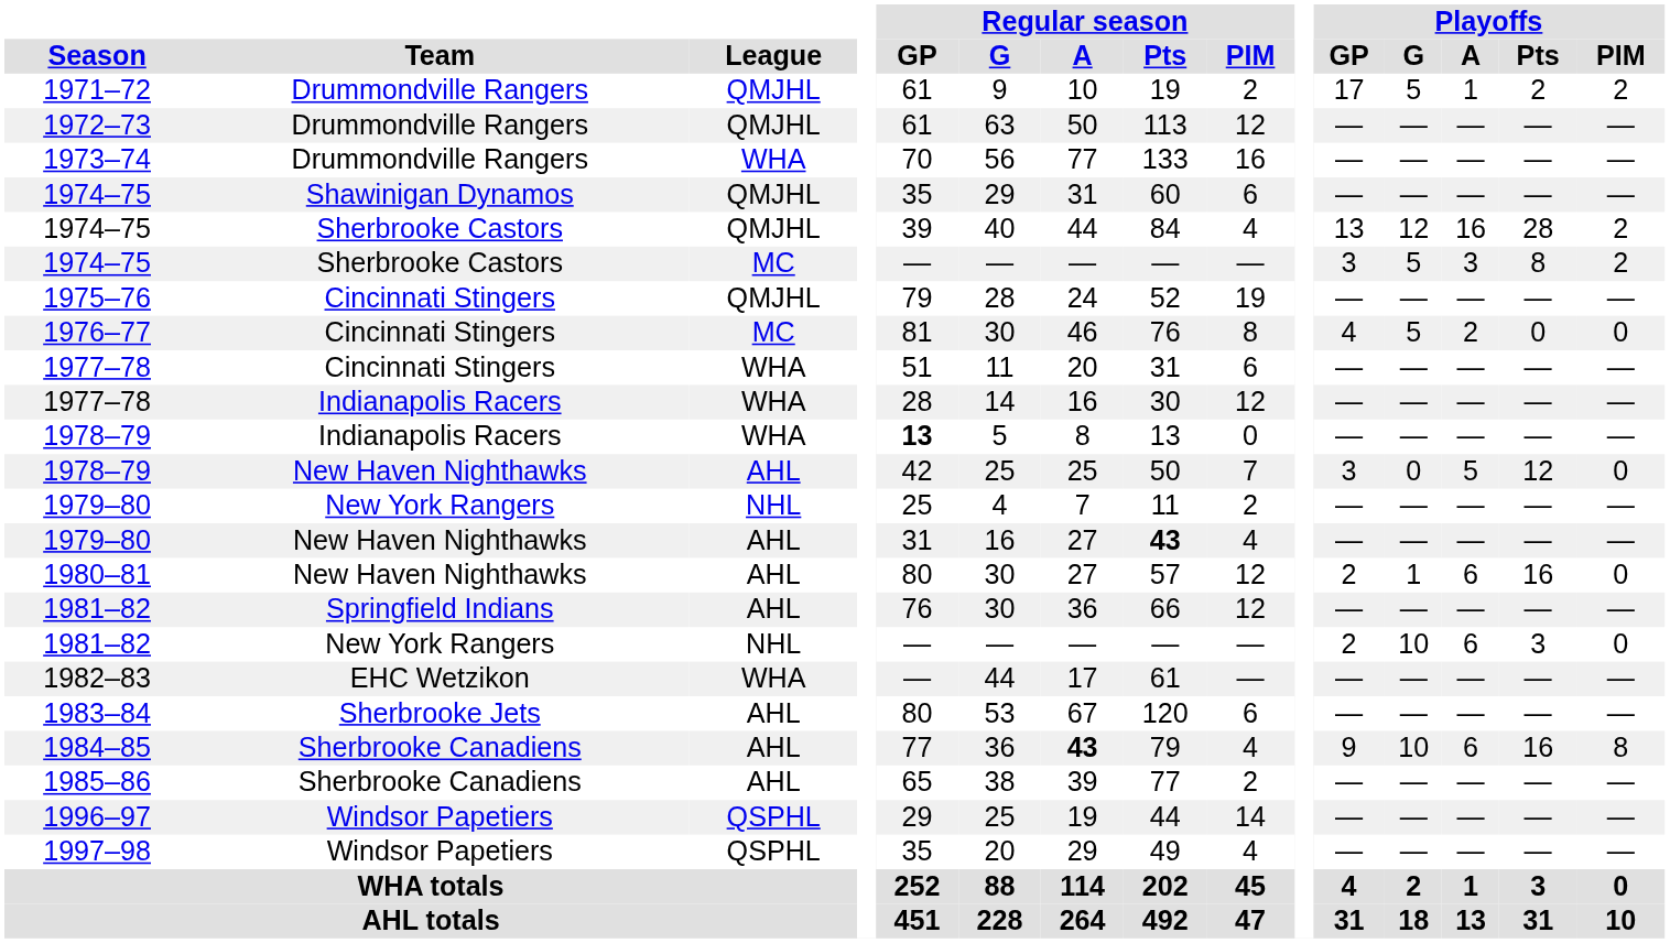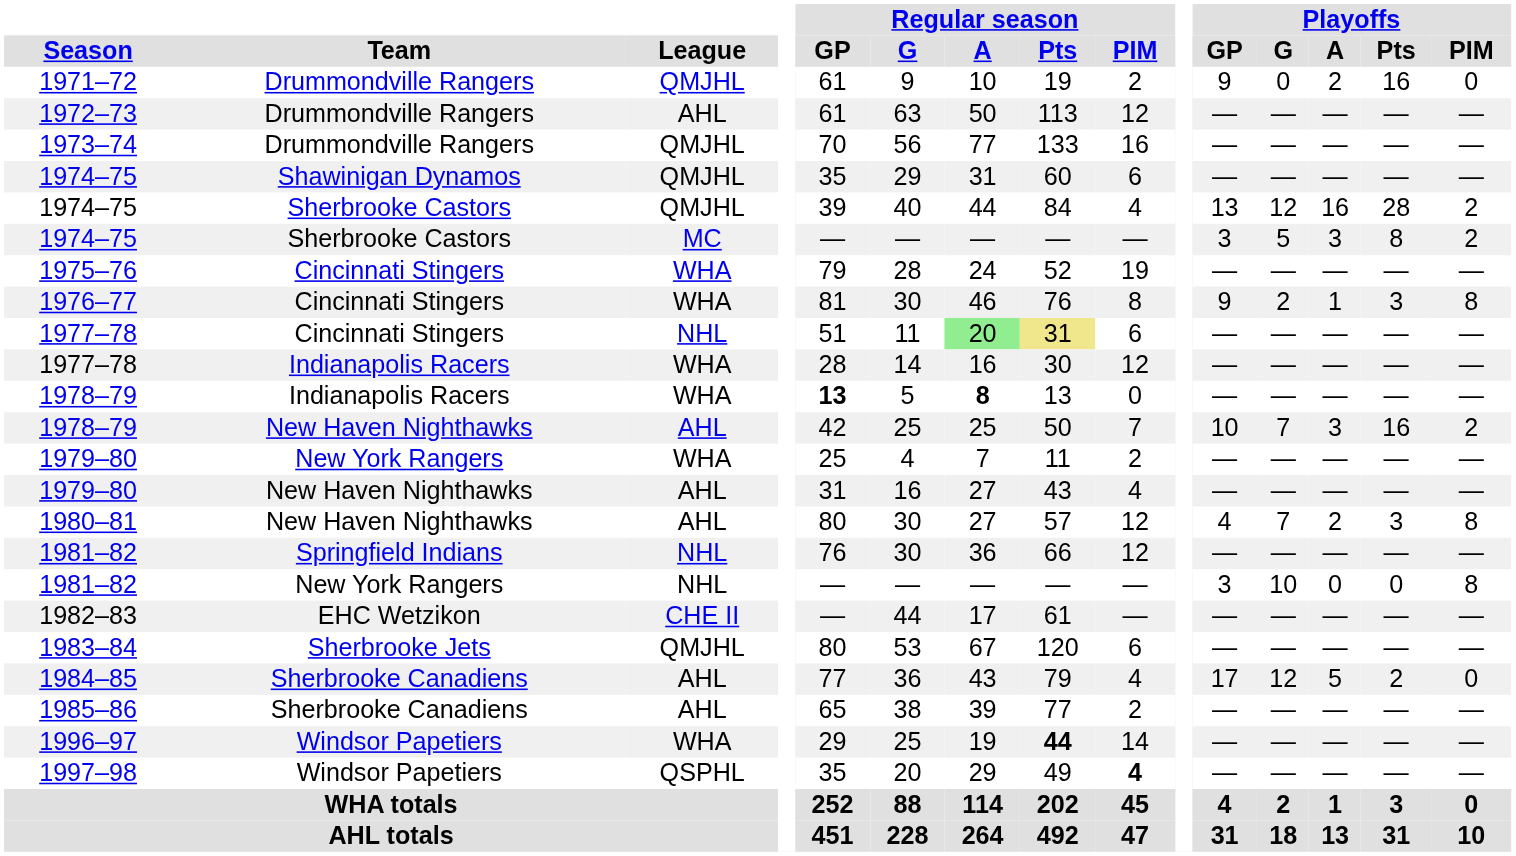1971–72 | Playoffs / GP: 17 -> 9
1971–72 | Playoffs / G: 5 -> 0
1971–72 | Playoffs / A: 1 -> 2
1971–72 | Playoffs / Pts: 2 -> 16
1971–72 | Playoffs / PIM: 2 -> 0
1972–73 | League: QMJHL -> AHL
1973–74 | League: WHA -> QMJHL
1975–76 | League: QMJHL -> WHA
1976–77 | League: MC -> WHA
1976–77 | Playoffs / GP: 4 -> 9
1976–77 | Playoffs / G: 5 -> 2
1976–77 | Playoffs / A: 2 -> 1
1976–77 | Playoffs / Pts: 0 -> 3
1976–77 | Playoffs / PIM: 0 -> 8
1977–78 / Cincinnati Stingers | League: WHA -> NHL
1977–78 / Cincinnati Stingers | Regular season / A: no background -> lightgreen background
1977–78 / Cincinnati Stingers | Regular season / Pts: no background -> khaki background
1978–79 / Indianapolis Racers | Regular season / A: normal -> bold
1978–79 / New Haven Nighthawks | Playoffs / GP: 3 -> 10
1978–79 / New Haven Nighthawks | Playoffs / G: 0 -> 7
1978–79 / New Haven Nighthawks | Playoffs / A: 5 -> 3
1978–79 / New Haven Nighthawks | Playoffs / Pts: 12 -> 16
1978–79 / New Haven Nighthawks | Playoffs / PIM: 0 -> 2
1979–80 / New York Rangers | League: NHL -> WHA
1979–80 / New Haven Nighthawks | Regular season / Pts: bold -> normal
1980–81 | Playoffs / GP: 2 -> 4
1980–81 | Playoffs / G: 1 -> 7
1980–81 | Playoffs / A: 6 -> 2
1980–81 | Playoffs / Pts: 16 -> 3
1980–81 | Playoffs / PIM: 0 -> 8
1981–82 / Springfield Indians | League: AHL -> NHL
1981–82 / New York Rangers | Playoffs / GP: 2 -> 3
1981–82 / New York Rangers | Playoffs / A: 6 -> 0
1981–82 / New York Rangers | Playoffs / Pts: 3 -> 0
1981–82 / New York Rangers | Playoffs / PIM: 0 -> 8
1982–83 | League: WHA -> CHE II
1983–84 | League: AHL -> QMJHL
1984–85 | Regular season / A: bold -> normal
1984–85 | Playoffs / GP: 9 -> 17
1984–85 | Playoffs / G: 10 -> 12
1984–85 | Playoffs / A: 6 -> 5
1984–85 | Playoffs / Pts: 16 -> 2
1984–85 | Playoffs / PIM: 8 -> 0
1996–97 | League: QSPHL -> WHA
1996–97 | Regular season / Pts: normal -> bold
1997–98 | Regular season / PIM: normal -> bold
